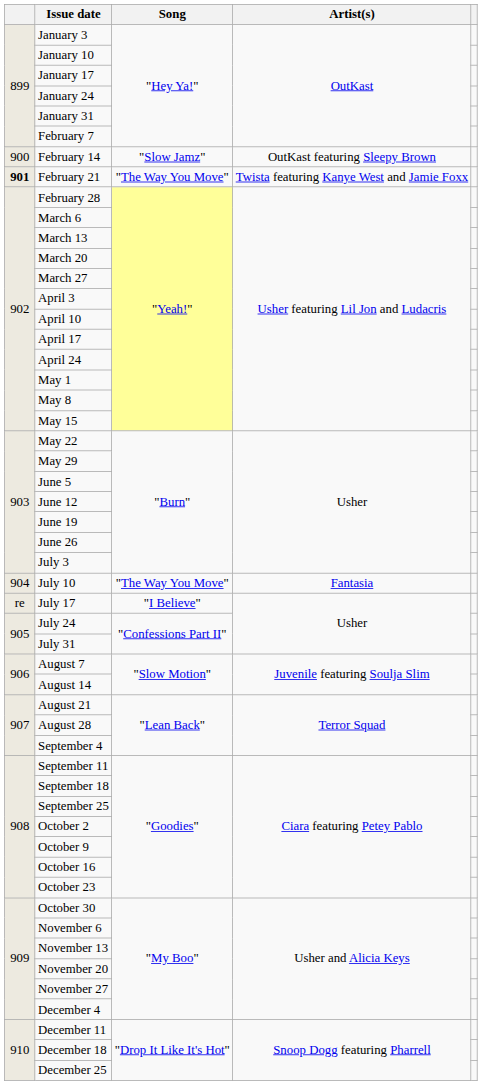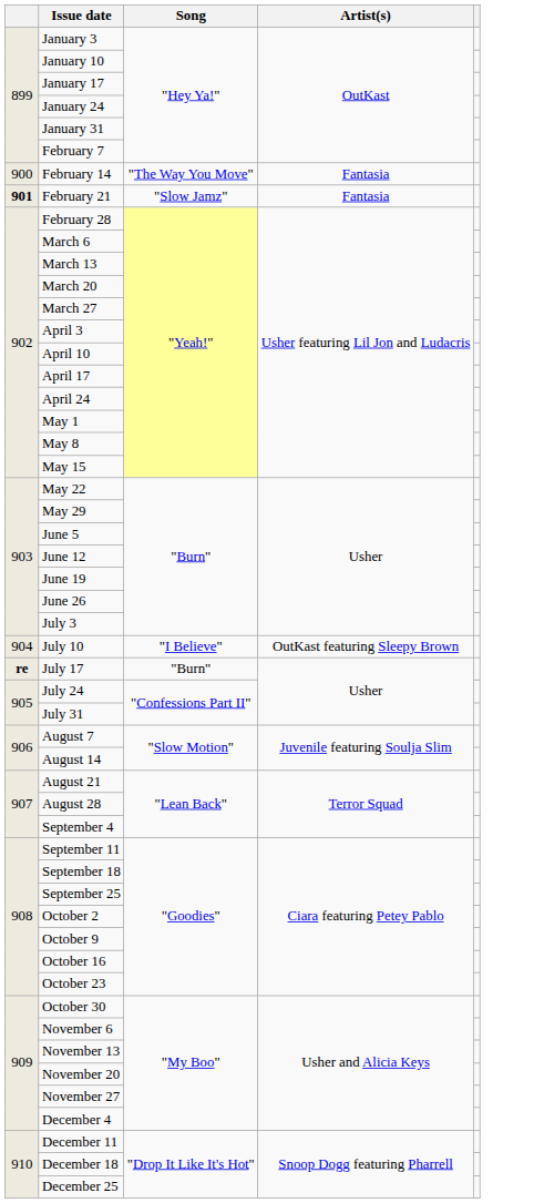February 14 | Song: "Slow Jamz" -> "The Way You Move"
February 14 | Artist(s): OutKast featuring Sleepy Brown -> Fantasia
February 21 | Song: "The Way You Move" -> "Slow Jamz"
February 21 | Artist(s): Twista featuring Kanye West and Jamie Foxx -> Fantasia
July 10 | Song: "The Way You Move" -> "I Believe"
July 10 | Artist(s): Fantasia -> OutKast featuring Sleepy Brown
July 17 | column 1: normal -> bold
July 17 | Song: "I Believe" -> "Burn"
